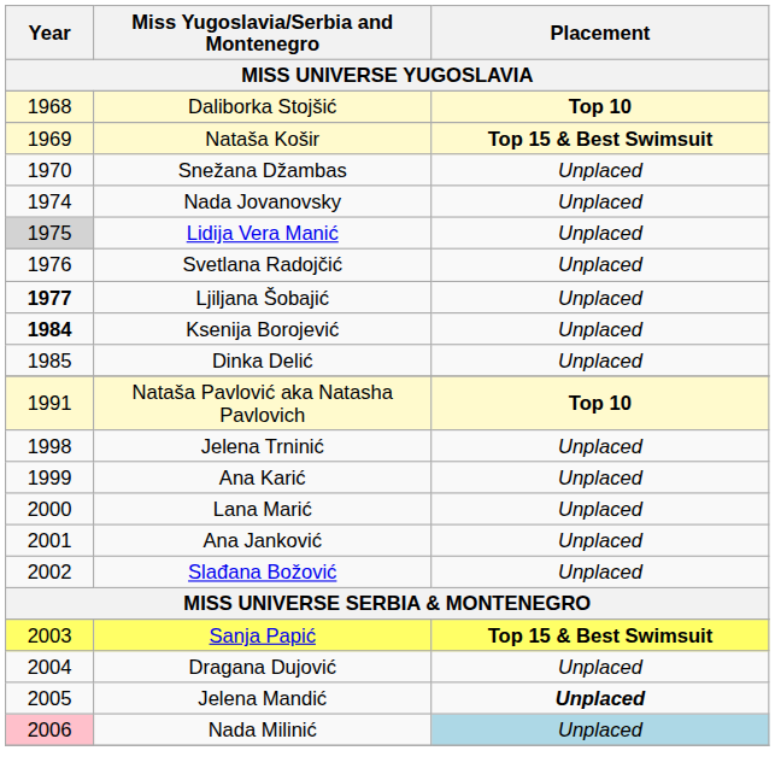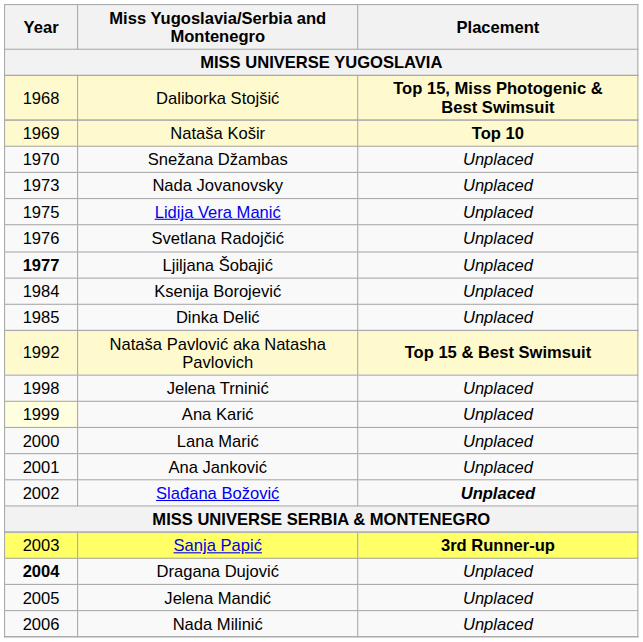Daliborka Stojšić | Placement: Top 10 -> Top 15, Miss Photogenic & Best Swimsuit
Nataša Košir | Placement: Top 15 & Best Swimsuit -> Top 10
Nada Jovanovsky | Year: 1974 -> 1973
Lidija Vera Manić | Year: lightgrey background -> no background
Ksenija Borojević | Year: bold -> normal
Nataša Pavlović aka Natasha Pavlovich | Year: 1991 -> 1992
Nataša Pavlović aka Natasha Pavlovich | Placement: Top 10 -> Top 15 & Best Swimsuit
Ana Karić | Year: no background -> lightyellow background
Slađana Božović | Placement: normal -> bold
Sanja Papić | Placement: Top 15 & Best Swimsuit -> 3rd Runner-up
Dragana Dujović | Year: normal -> bold
Jelena Mandić | Placement: bold -> normal
Nada Milinić | Year: pink background -> no background
Nada Milinić | Placement: lightblue background -> no background
